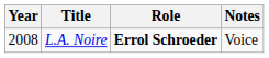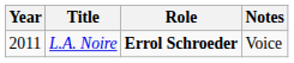L.A. Noire | Year: 2008 -> 2011
